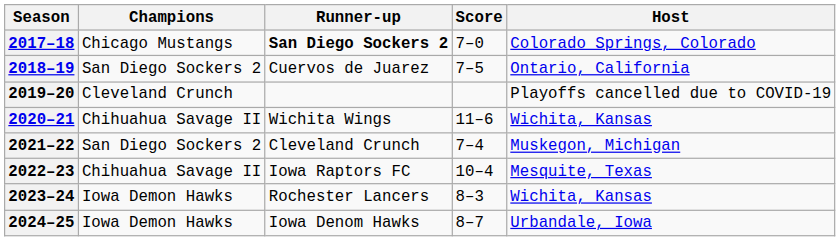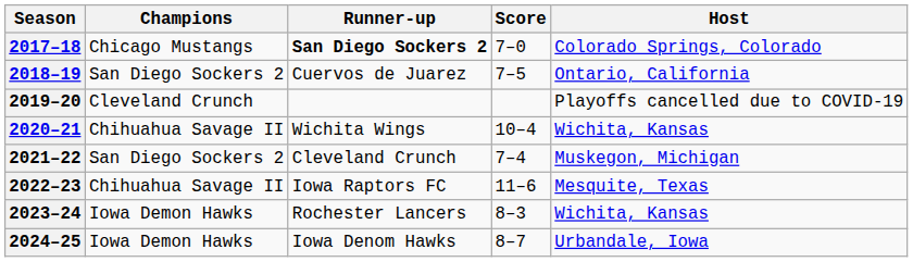2020–21 | Score: 11–6 -> 10–4
2022–23 | Score: 10–4 -> 11–6
